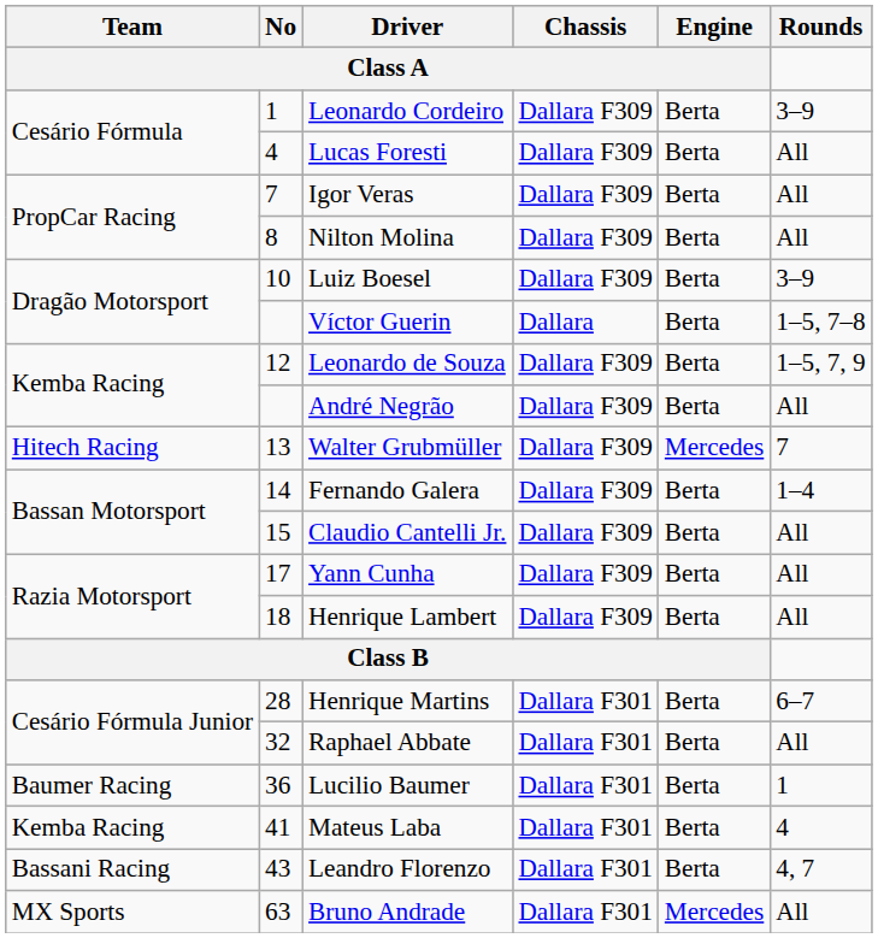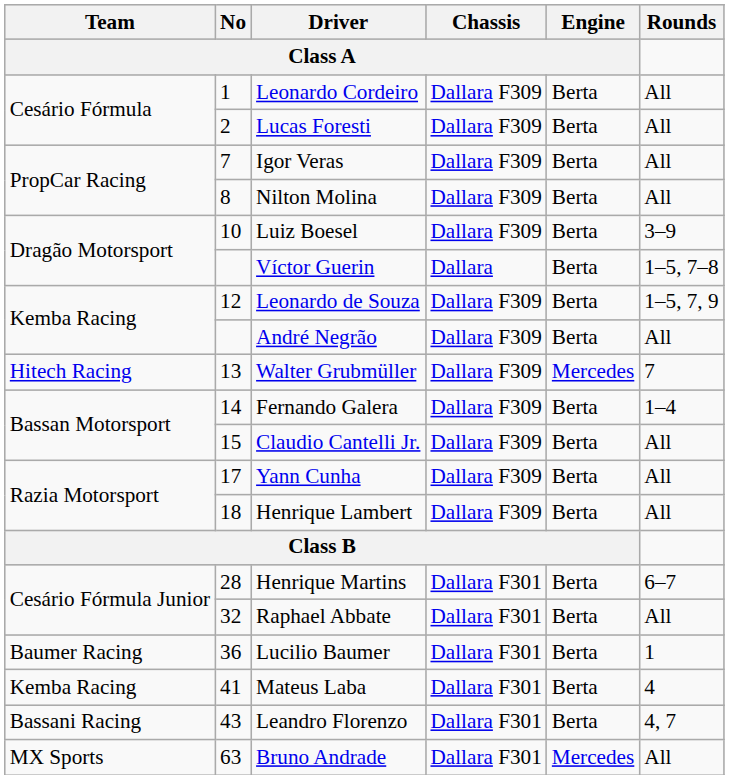Leonardo Cordeiro | Rounds: 3–9 -> All
Lucas Foresti | No / Class A: 4 -> 2
